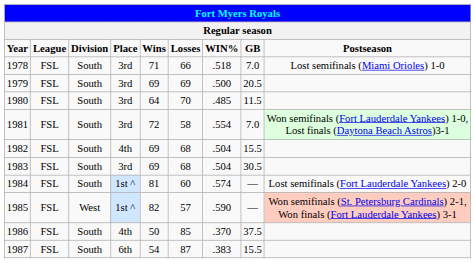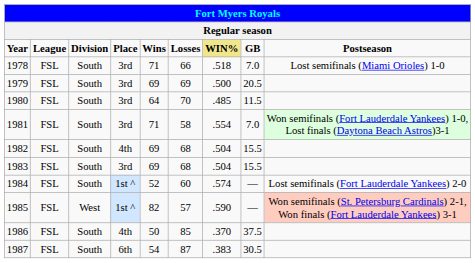Year | column 7: no background -> khaki background
1981 | column 5: 72 -> 71
1983 | column 8: 30.5 -> 15.5
1984 | column 5: 81 -> 52
1987 | column 8: 15.5 -> 30.5
